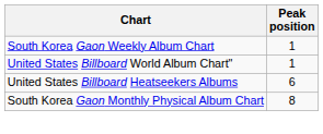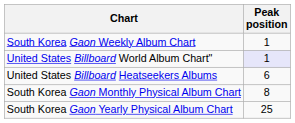United States Billboard World Album Chart" | Peak position: no background -> lavender background
+ row: South Korea Gaon Yearly Physical Album Chart | 25
